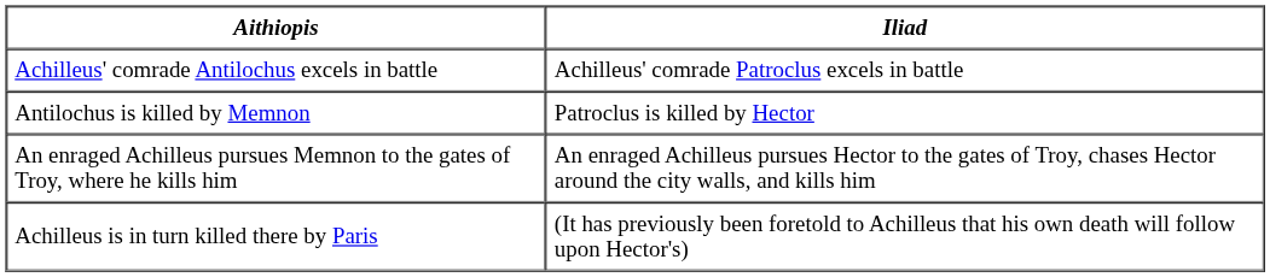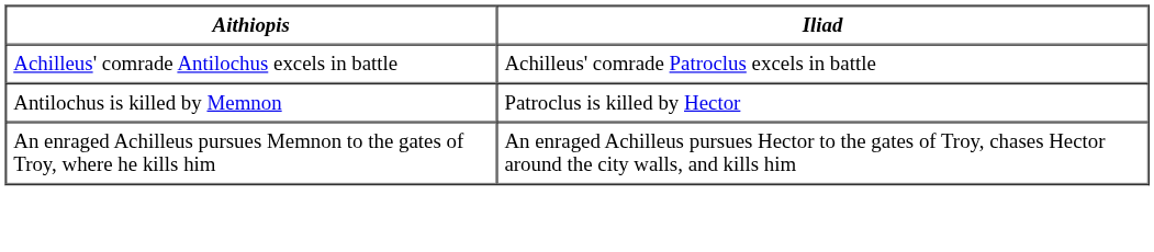- row: Achilleus is in turn killed there by Paris | (It has previously been foretold to Achilleus that his own death will follow upon Hector's)
